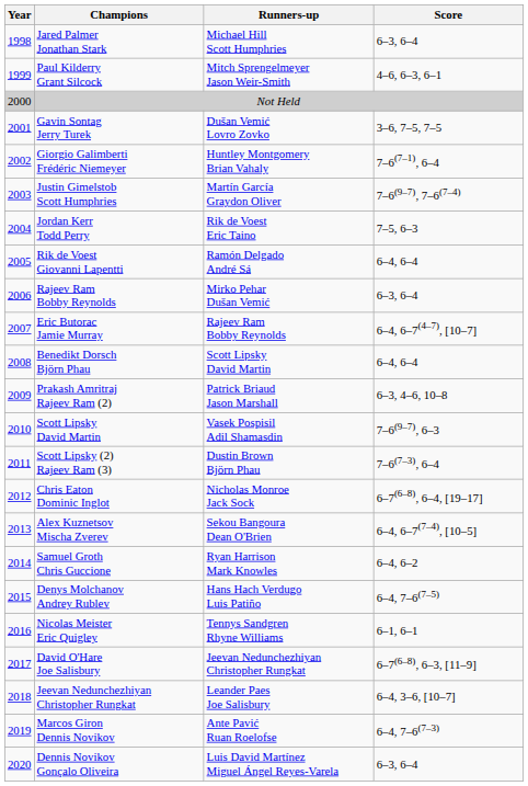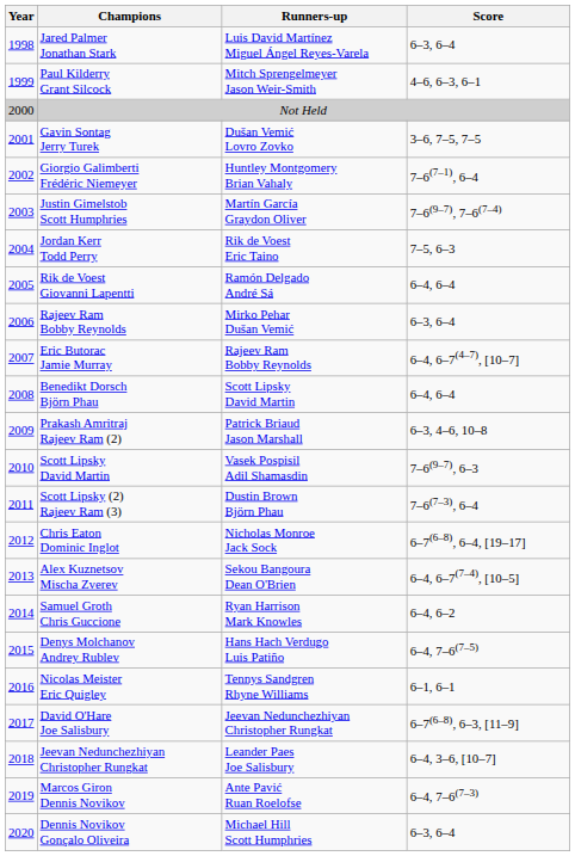Jared Palmer Jonathan Stark | Runners-up: Michael Hill Scott Humphries -> Luis David Martínez Miguel Ángel Reyes-Varela
Dennis Novikov Gonçalo Oliveira | Runners-up: Luis David Martínez Miguel Ángel Reyes-Varela -> Michael Hill Scott Humphries
